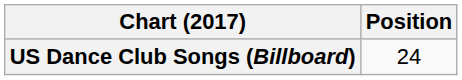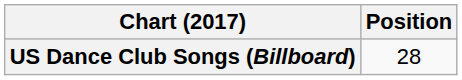US Dance Club Songs (Billboard) | Position: 24 -> 28
